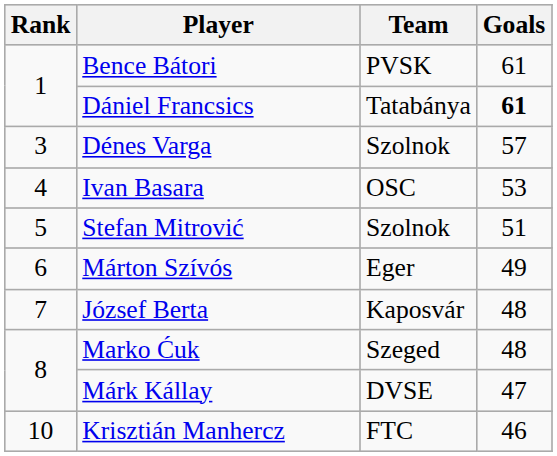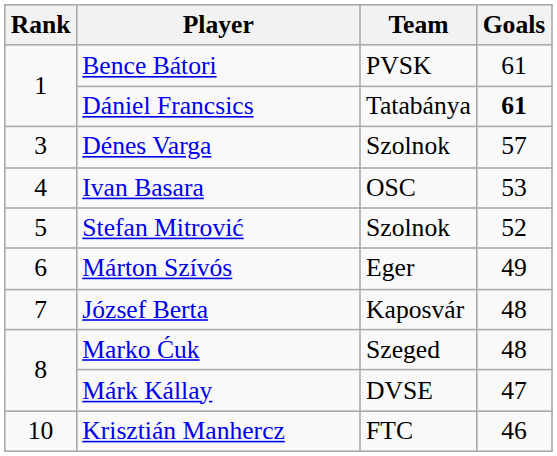Stefan Mitrović | Goals: 51 -> 52
